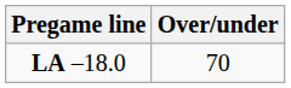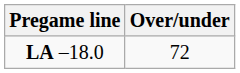LA –18.0 | Over/under: 70 -> 72
